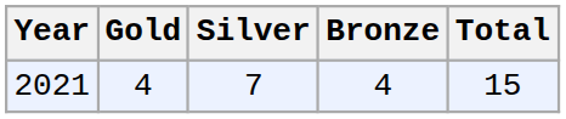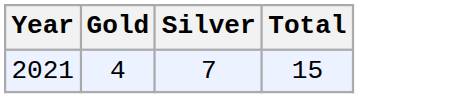- column: Bronze | 4
